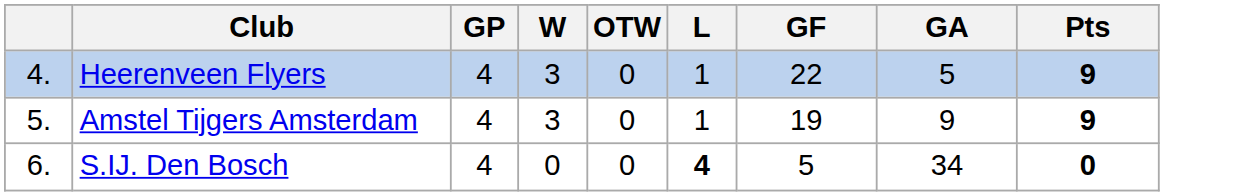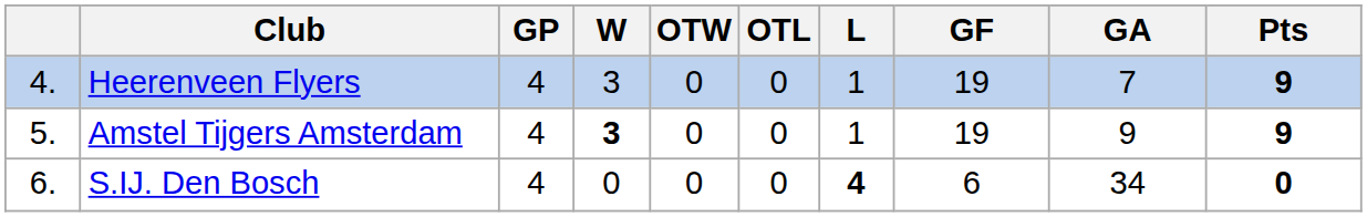+ column: OTL | 0 | 0 | 0
Heerenveen Flyers | GF: 22 -> 19
Heerenveen Flyers | GA: 5 -> 7
Amstel Tijgers Amsterdam | W: normal -> bold
S.IJ. Den Bosch | GF: 5 -> 6
